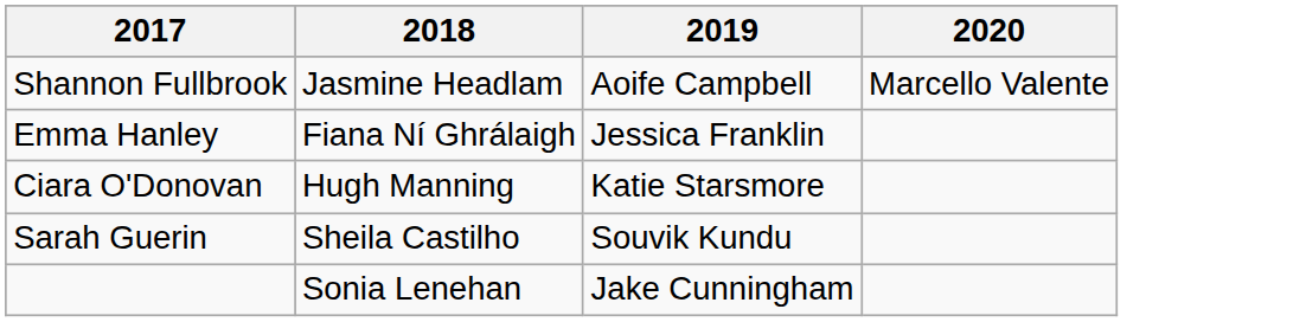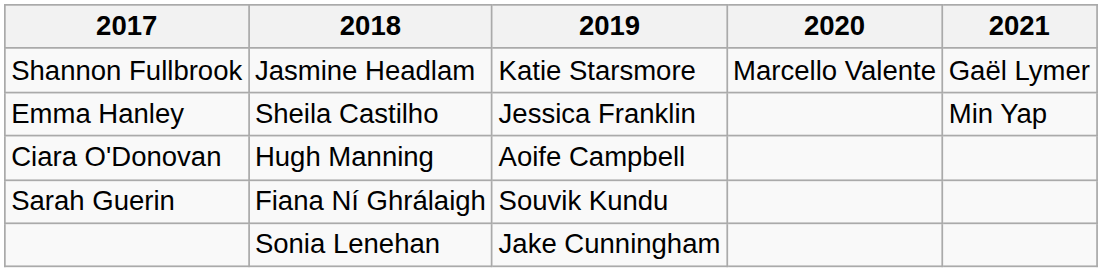+ column: 2021 | Gaël Lymer | Min Yap
Shannon Fullbrook | 2019: Aoife Campbell -> Katie Starsmore
Emma Hanley | 2018: Fiana Ní Ghrálaigh -> Sheila Castilho
Ciara O'Donovan | 2019: Katie Starsmore -> Aoife Campbell
Sarah Guerin | 2018: Sheila Castilho -> Fiana Ní Ghrálaigh
